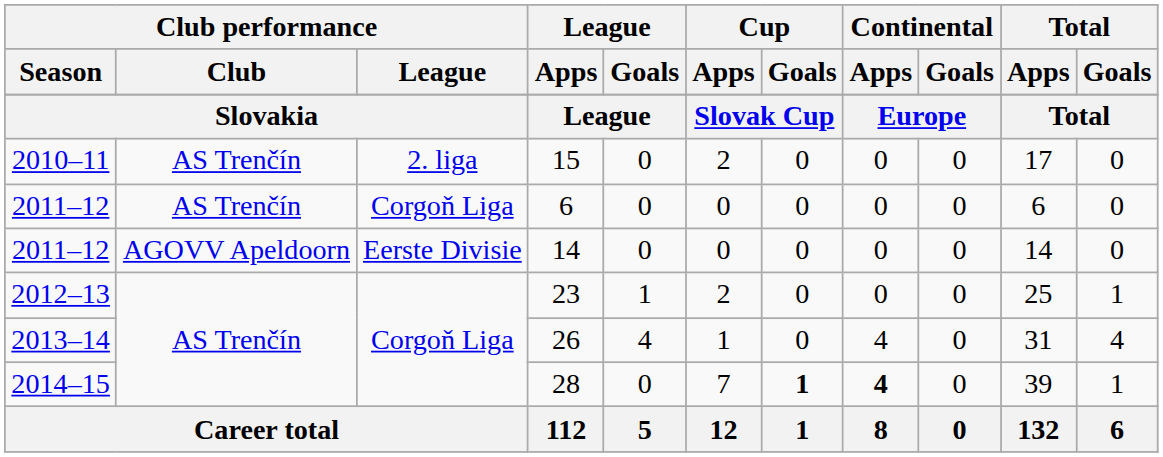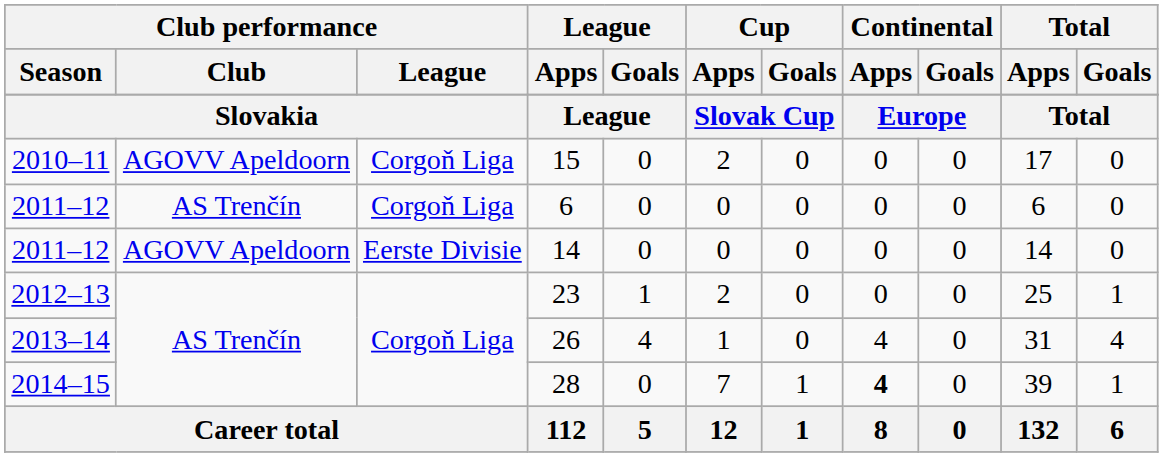15 | Club performance / Club: AS Trenčín -> AGOVV Apeldoorn
15 | Club performance / League: 2. liga -> Corgoň Liga
28 | Cup / Goals: bold -> normal
